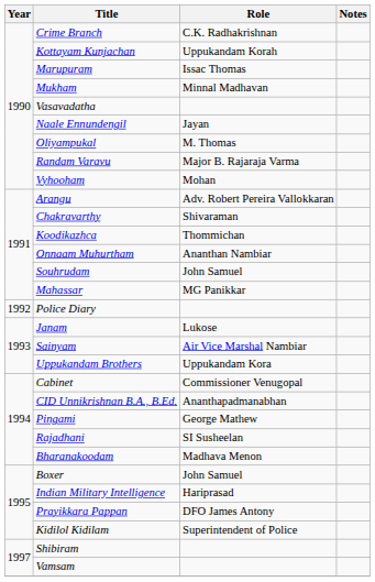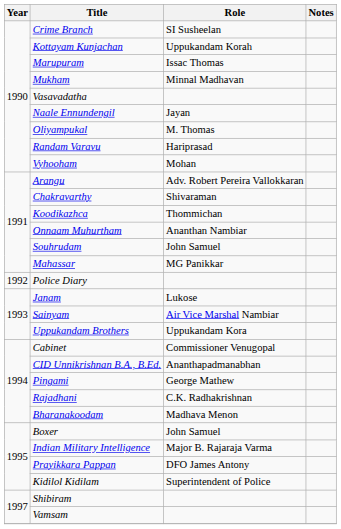Crime Branch | Role: C.K. Radhakrishnan -> SI Susheelan
Randam Varavu | Role: Major B. Rajaraja Varma -> Hariprasad
Rajadhani | Role: SI Susheelan -> C.K. Radhakrishnan
Indian Military Intelligence | Role: Hariprasad -> Major B. Rajaraja Varma
